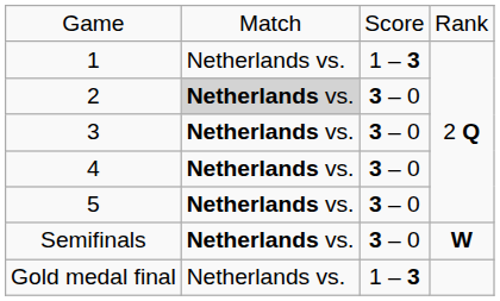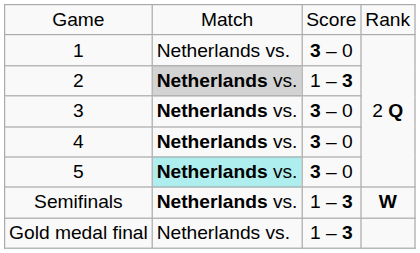1 | column 3: 1 – 3 -> 3 – 0
2 | column 3: 3 – 0 -> 1 – 3
5 | column 2: no background -> paleturquoise background
Semifinals | column 3: 3 – 0 -> 1 – 3
